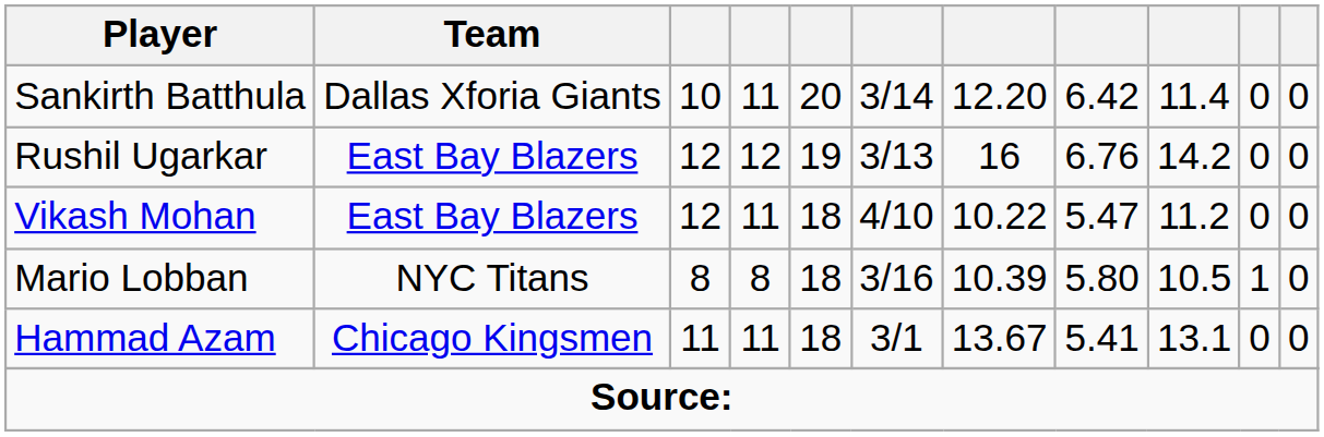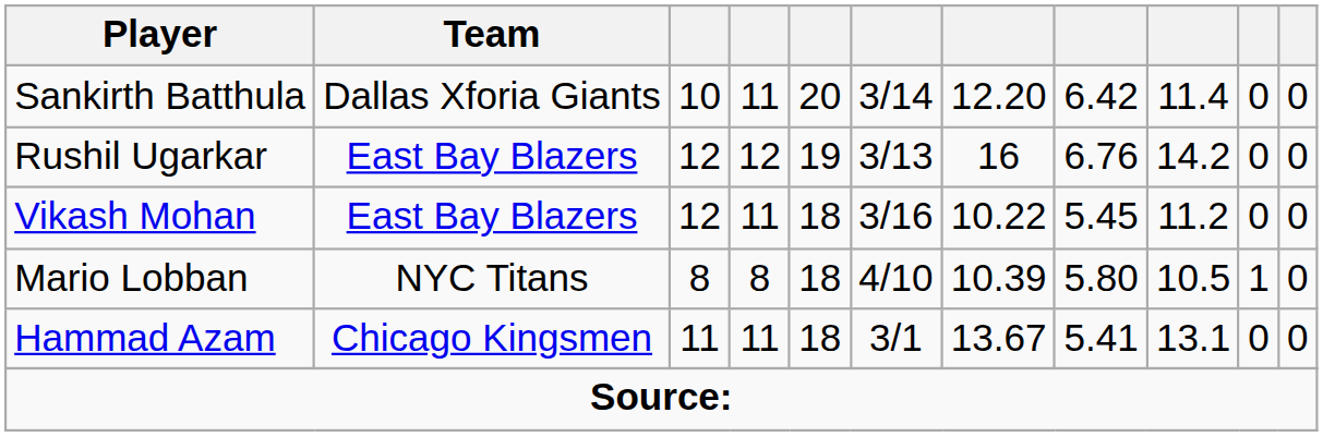Vikash Mohan | column 6: 4/10 -> 3/16
Vikash Mohan | column 8: 5.47 -> 5.45
Mario Lobban | column 6: 3/16 -> 4/10
